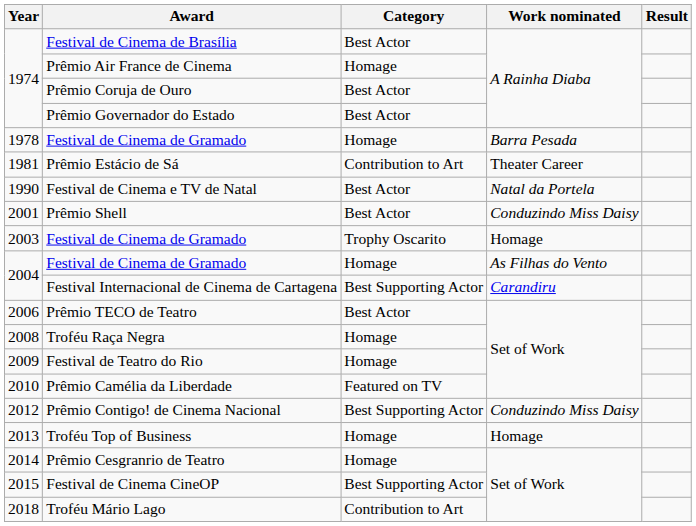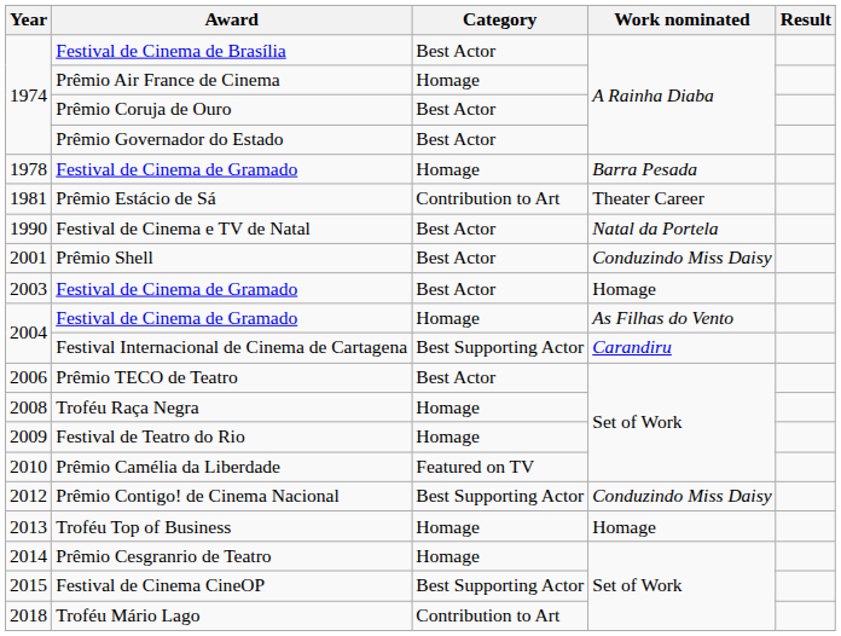2003 / Festival de Cinema de Gramado | Category: Trophy Oscarito -> Best Actor
